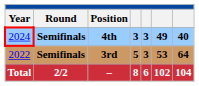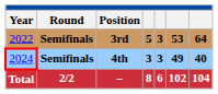rows swapped: 3rd <-> 4th
